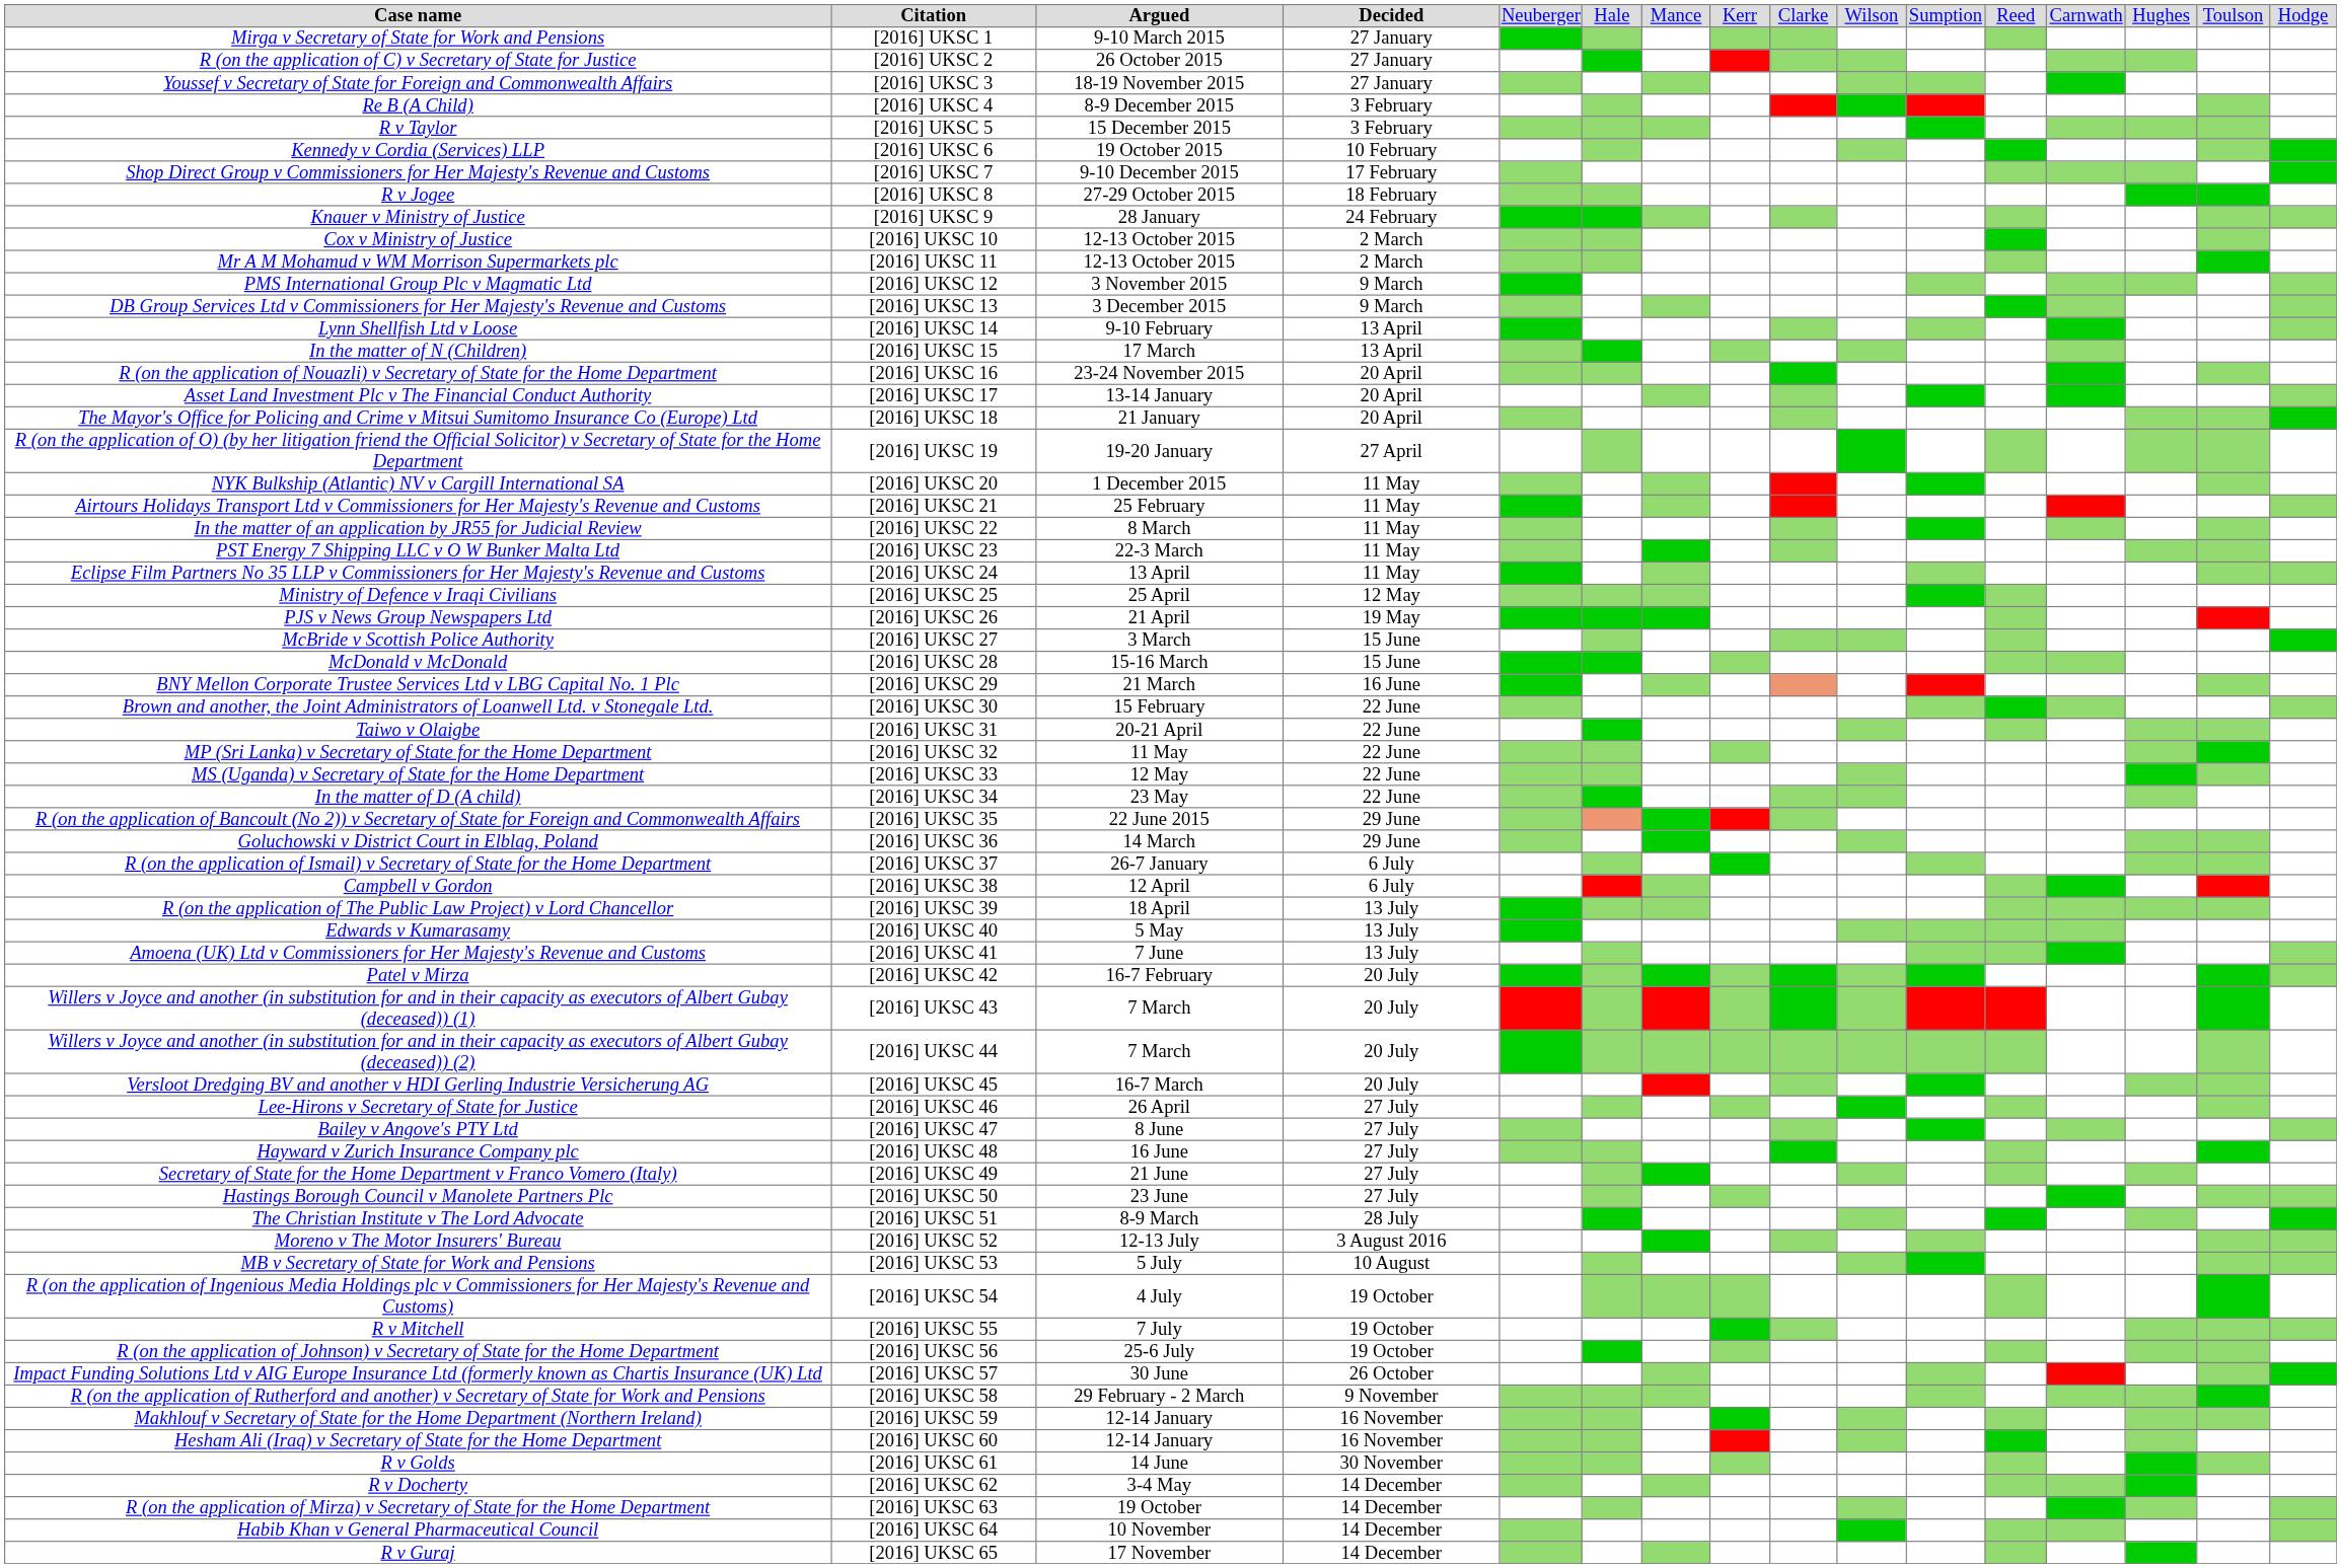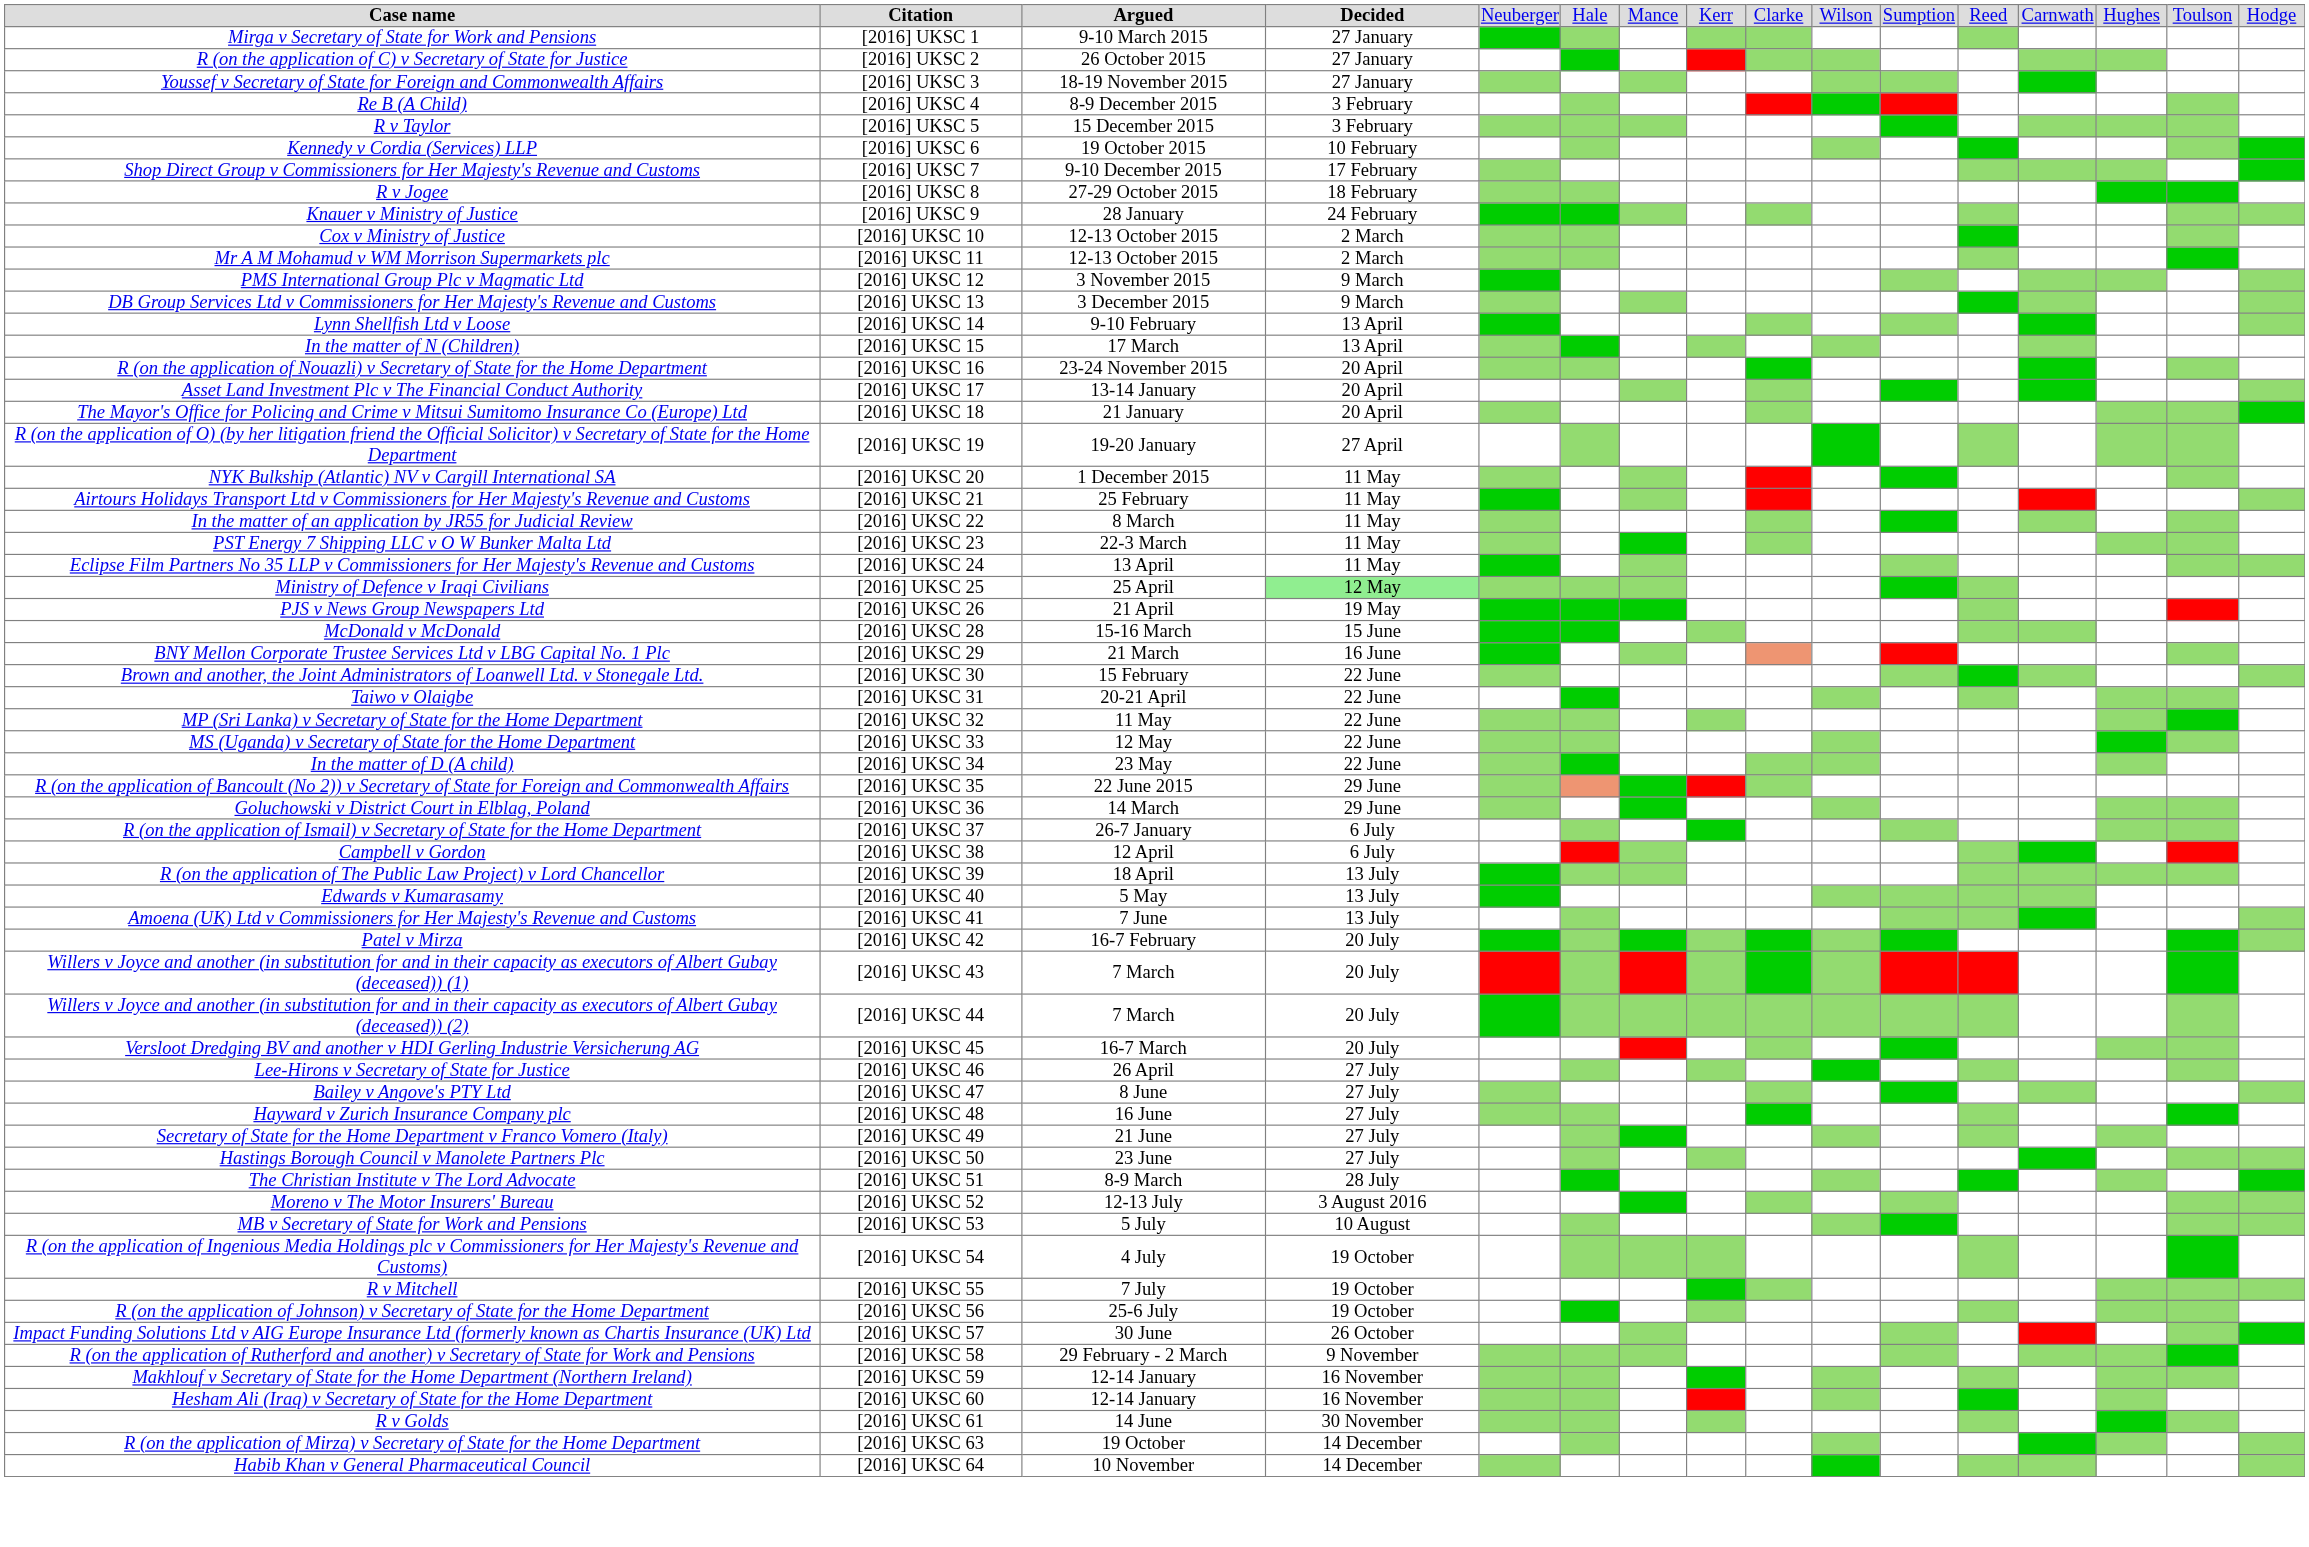Ministry of Defence v Iraqi Civilians | column 4: no background -> lightgreen background
- row: McBride v Scottish Police Authority | [2016] UKSC 27 | 3 March | 15 June
- row: R v Docherty | [2016] UKSC 62 | 3-4 May | 14 December
- row: R v Guraj | [2016] UKSC 65 | 17 November | 14 December
